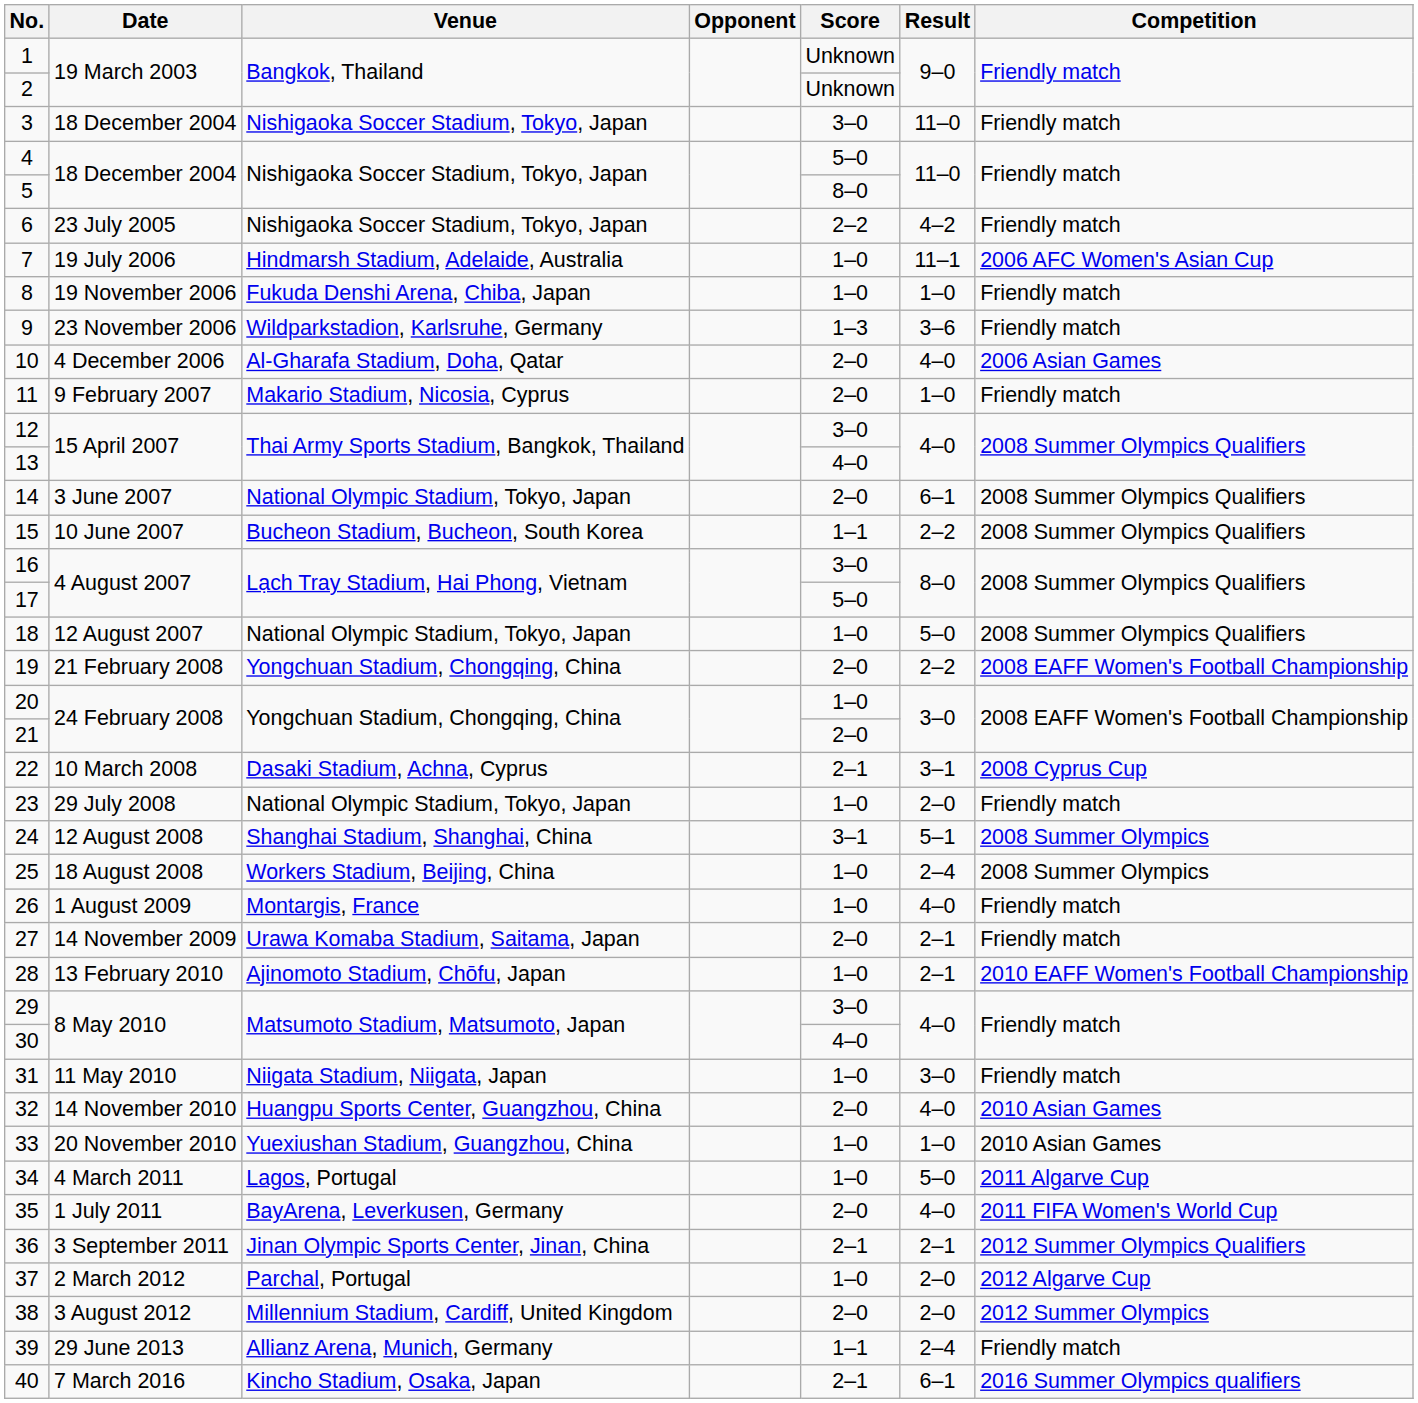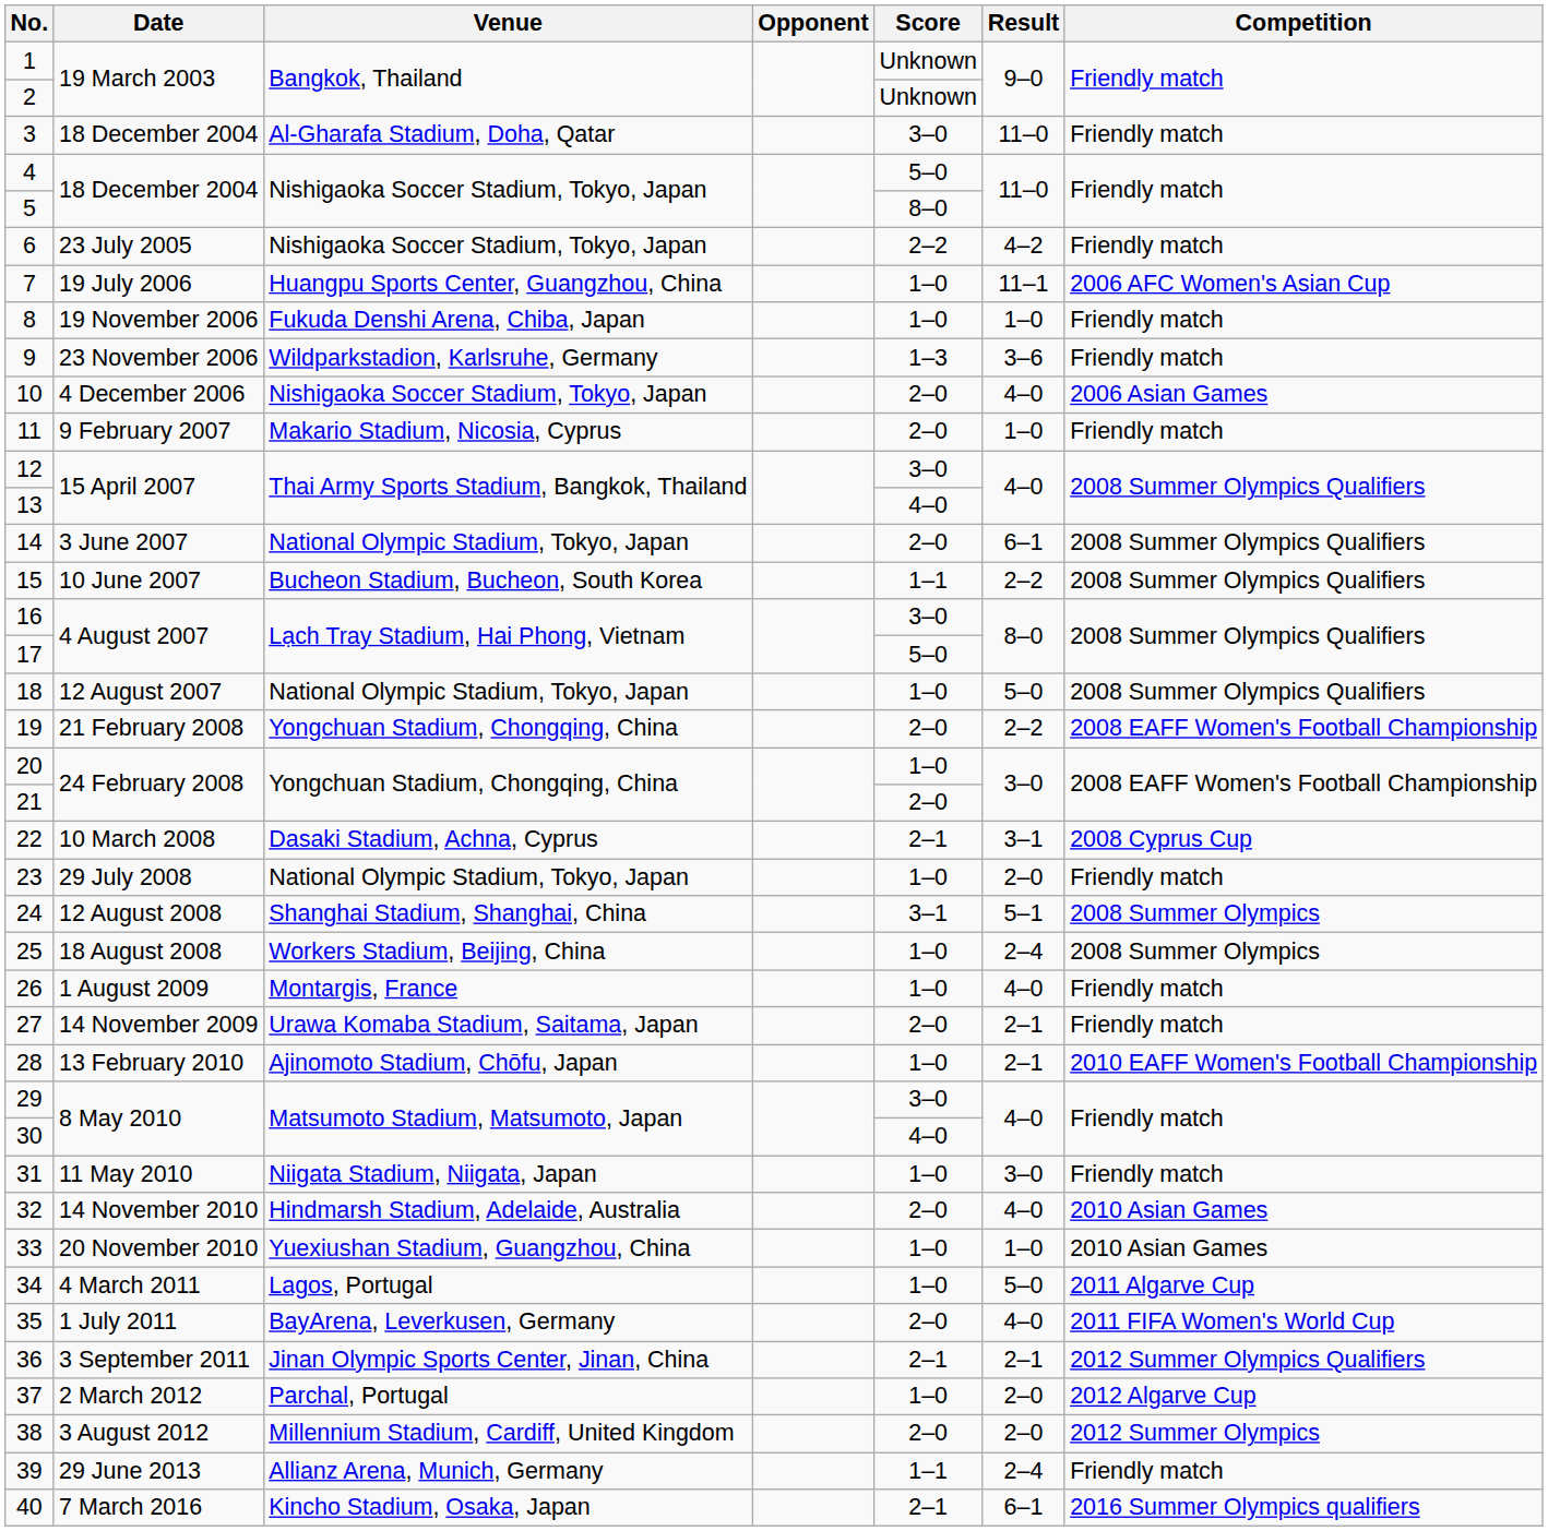3 | Venue: Nishigaoka Soccer Stadium, Tokyo, Japan -> Al-Gharafa Stadium, Doha, Qatar
7 | Venue: Hindmarsh Stadium, Adelaide, Australia -> Huangpu Sports Center, Guangzhou, China
10 | Venue: Al-Gharafa Stadium, Doha, Qatar -> Nishigaoka Soccer Stadium, Tokyo, Japan
32 | Venue: Huangpu Sports Center, Guangzhou, China -> Hindmarsh Stadium, Adelaide, Australia
